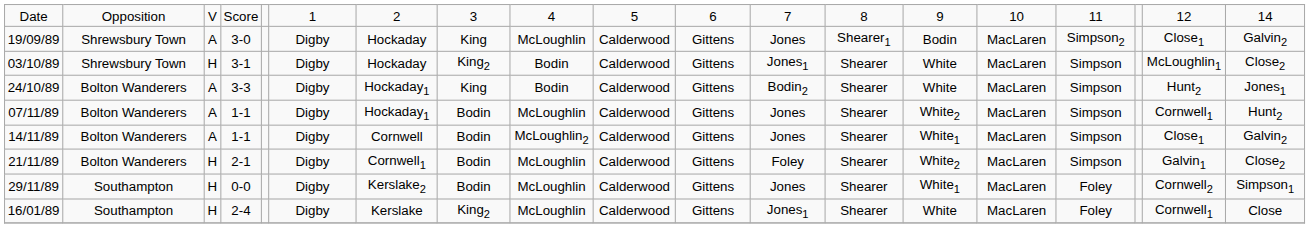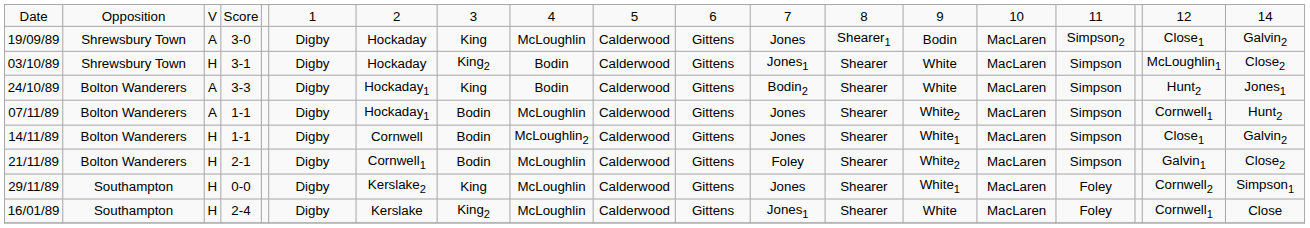14/11/89 | column 3: A -> H
29/11/89 | column 8: Bodin -> King
